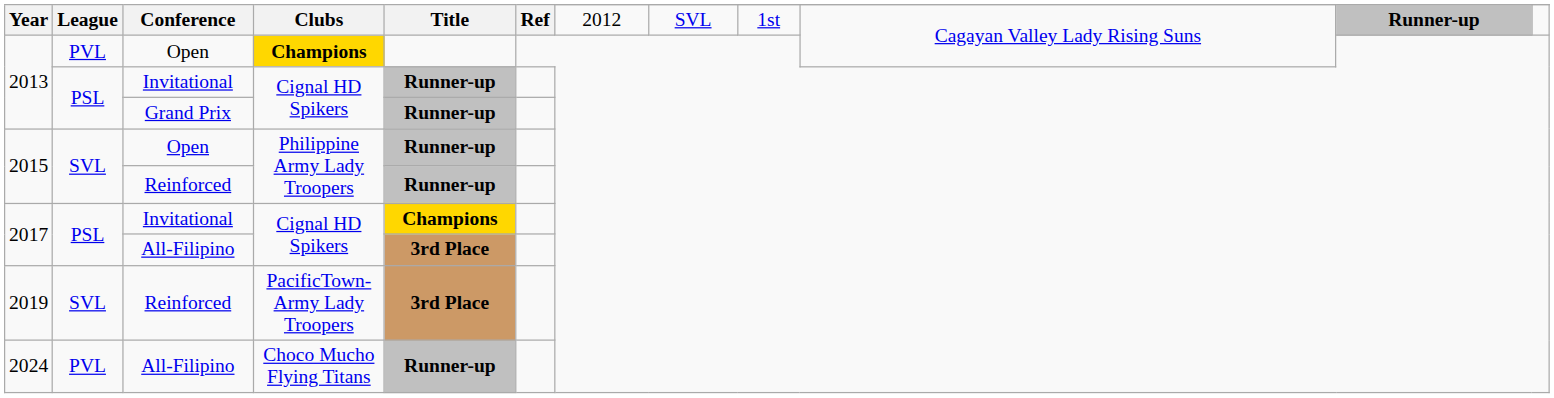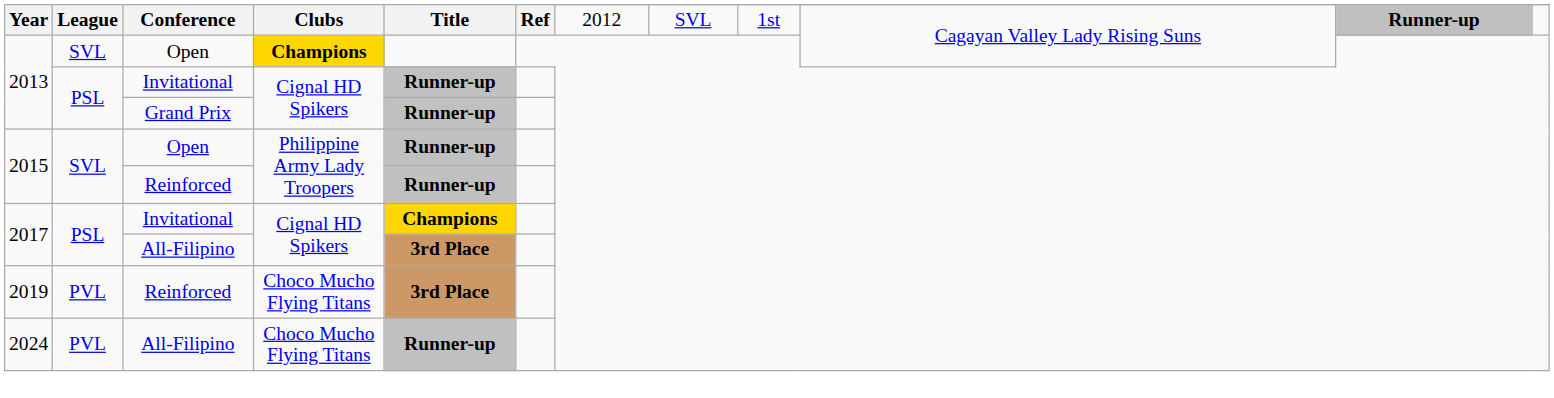2013 / Open | League: PVL -> SVL
2019 | League: SVL -> PVL
2019 | Clubs: PacificTown-Army Lady Troopers -> Choco Mucho Flying Titans
